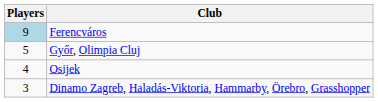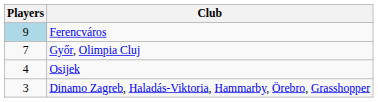Győr, Olimpia Cluj | Players: 5 -> 7
